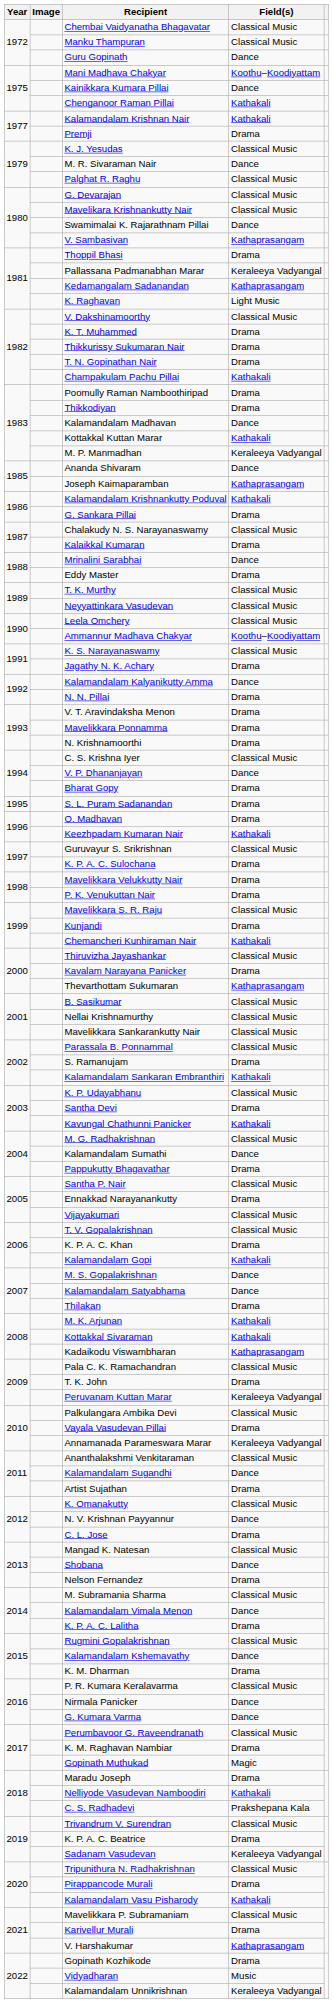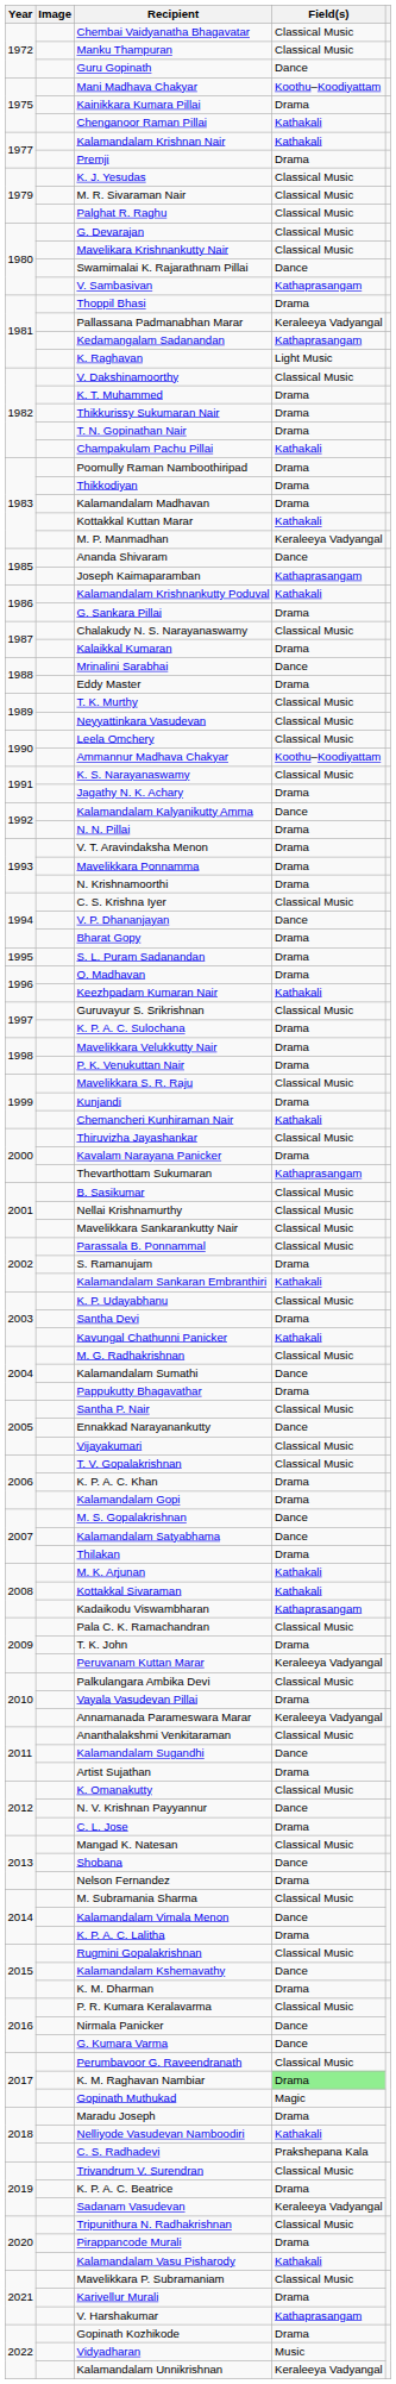Kainikkara Kumara Pillai | Field(s): Dance -> Drama
M. R. Sivaraman Nair | Field(s): Dance -> Classical Music
Kalamandalam Madhavan | Field(s): Dance -> Drama
Ennakkad Narayanankutty | Field(s): Drama -> Dance
Kalamandalam Gopi | Field(s): Kathakali -> Drama
K. M. Raghavan Nambiar | Field(s): no background -> lightgreen background
